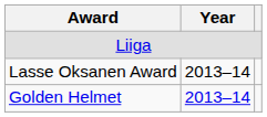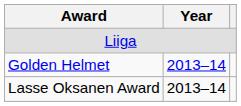rows swapped: Golden Helmet <-> Lasse Oksanen Award
